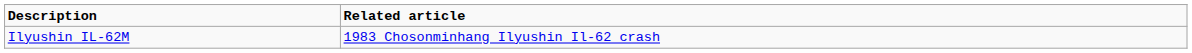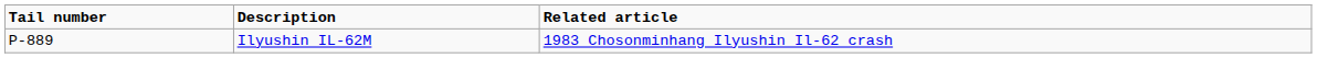+ column: Tail number | P-889
